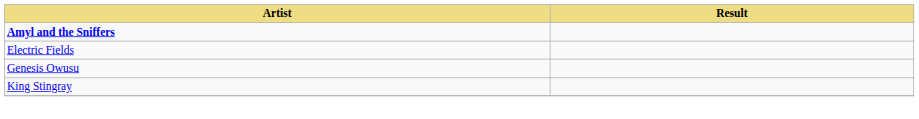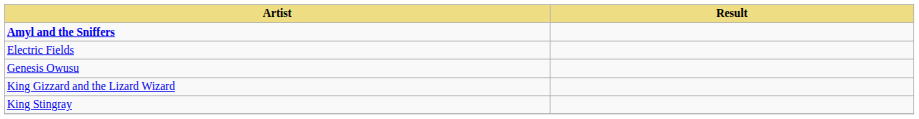+ row: King Gizzard and the Lizard Wizard
